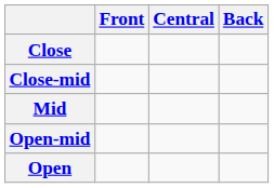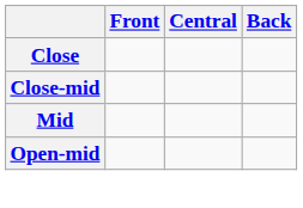- row: Open
